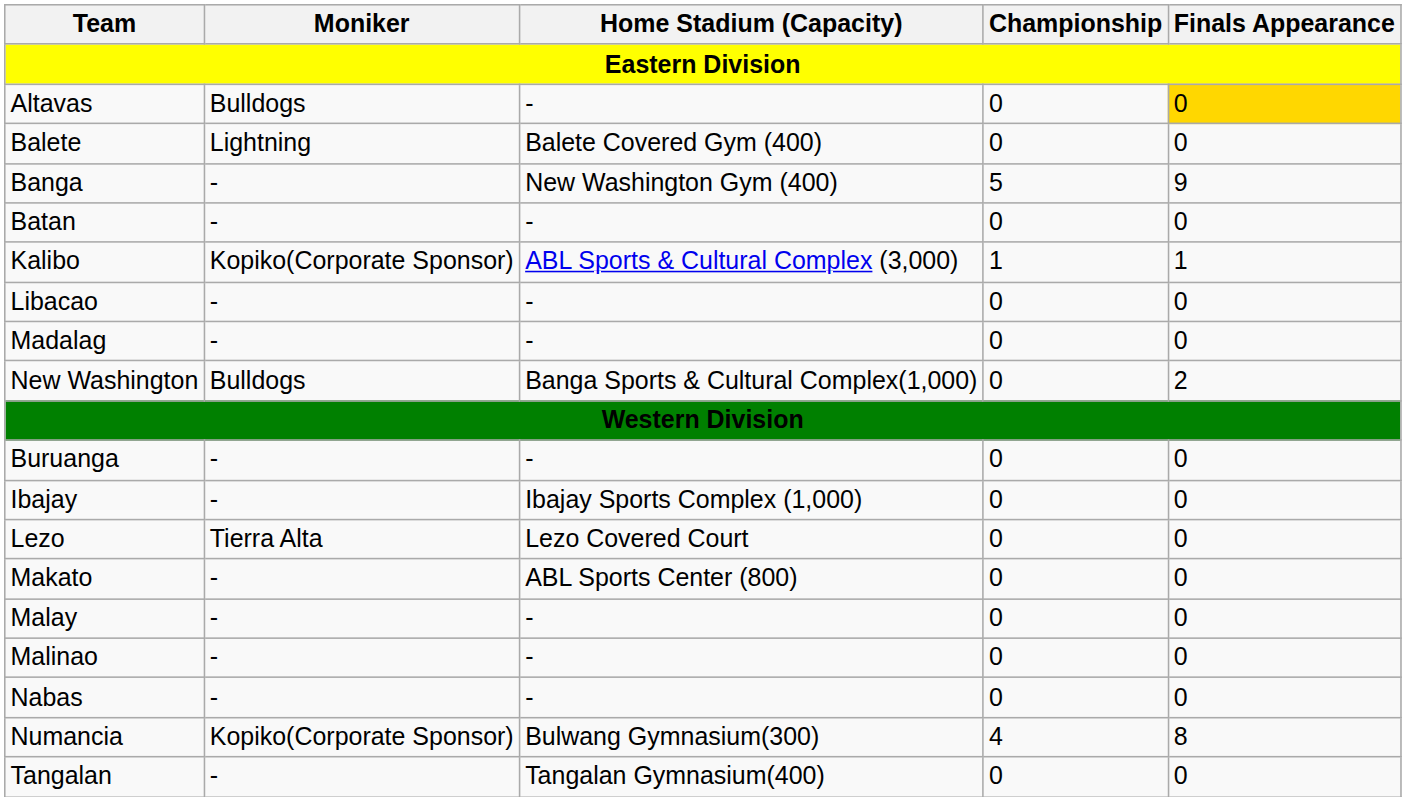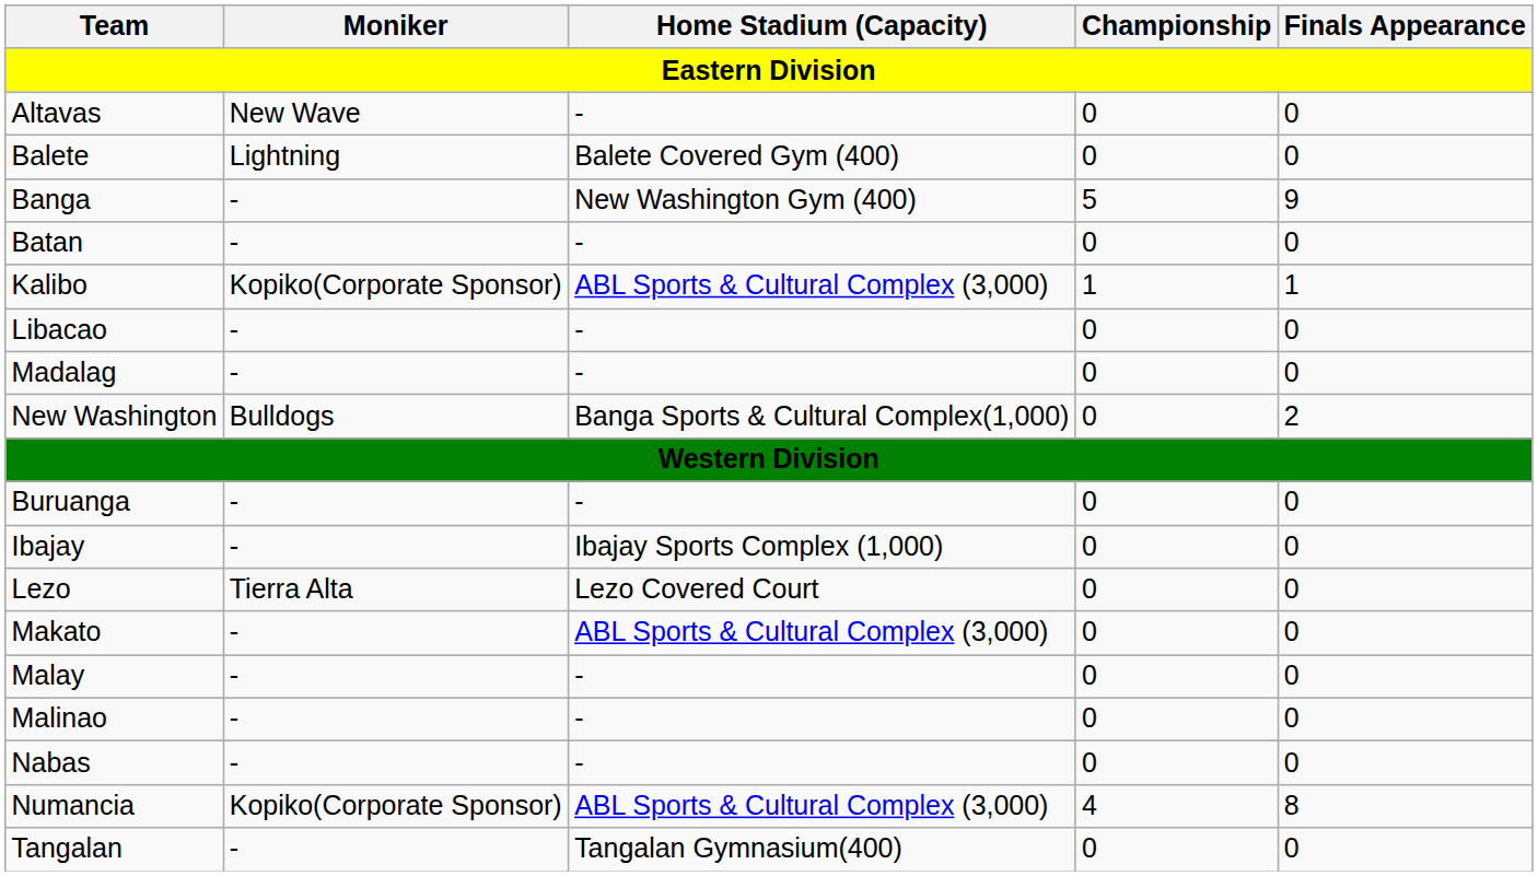Altavas | Moniker: Bulldogs -> New Wave
Altavas | Finals Appearance: gold background -> no background
Makato | Home Stadium (Capacity): ABL Sports Center (800) -> ABL Sports & Cultural Complex (3,000)
Numancia | Home Stadium (Capacity): Bulwang Gymnasium(300) -> ABL Sports & Cultural Complex (3,000)
